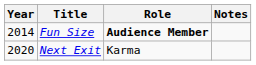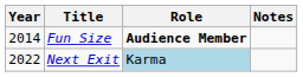Next Exit | Year: 2020 -> 2022
Next Exit | Role: no background -> lightblue background
